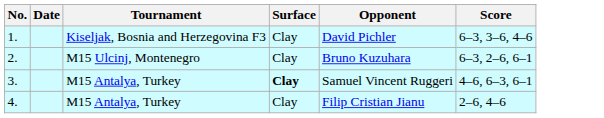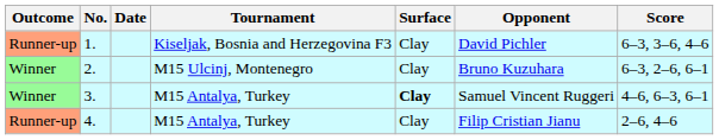+ column: Outcome | Runner-up | Winner | Winner | Runner-up
